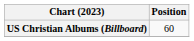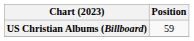US Christian Albums (Billboard) | Position: 60 -> 59
